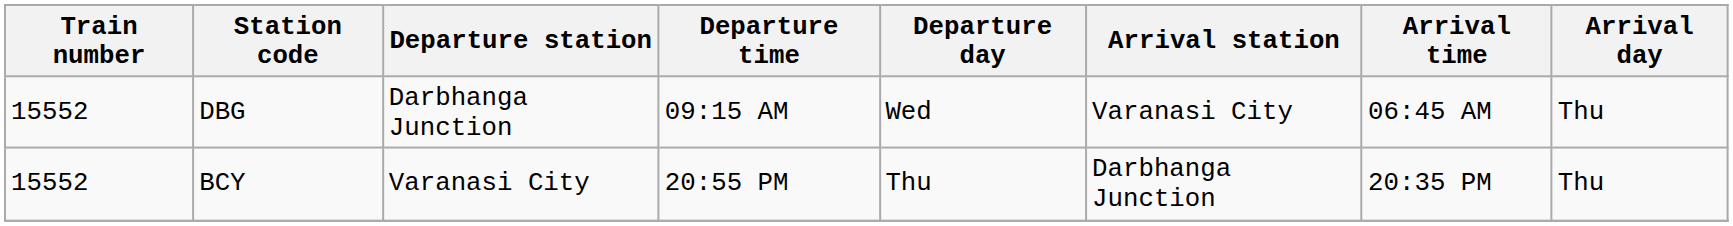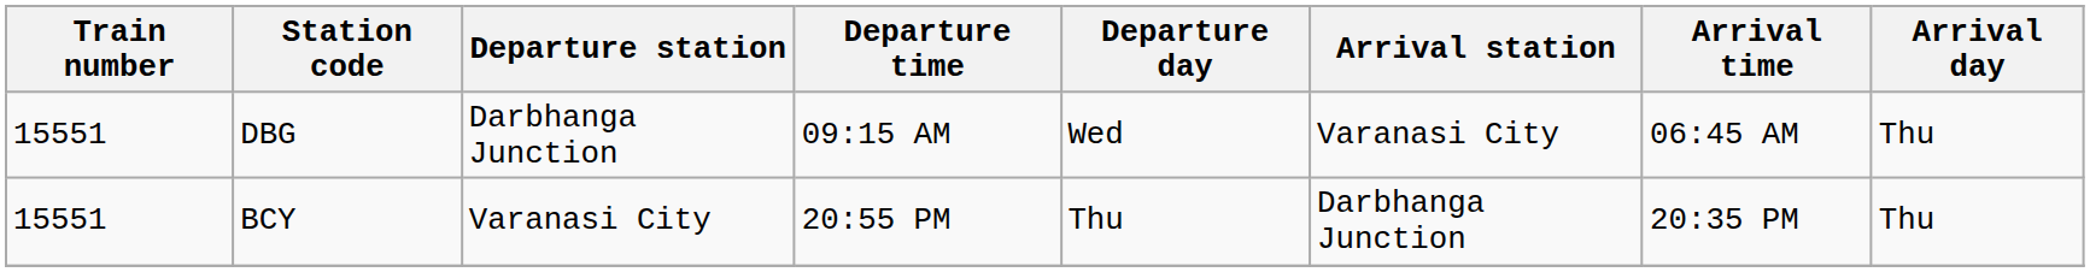DBG | Train number: 15552 -> 15551
BCY | Train number: 15552 -> 15551
